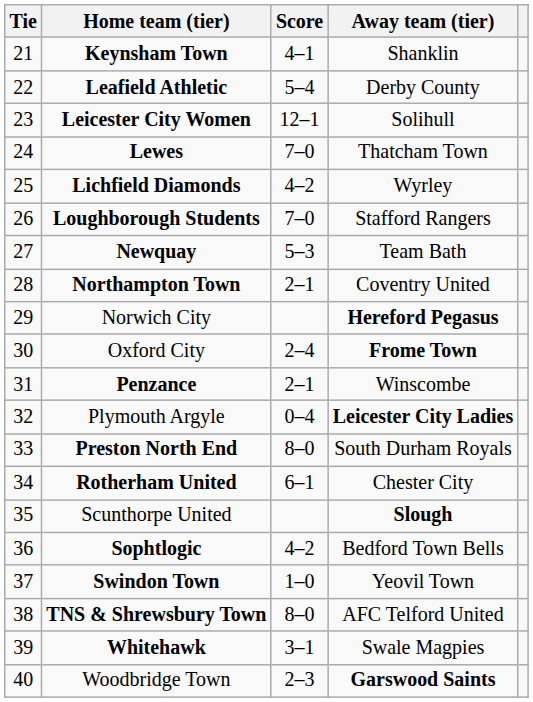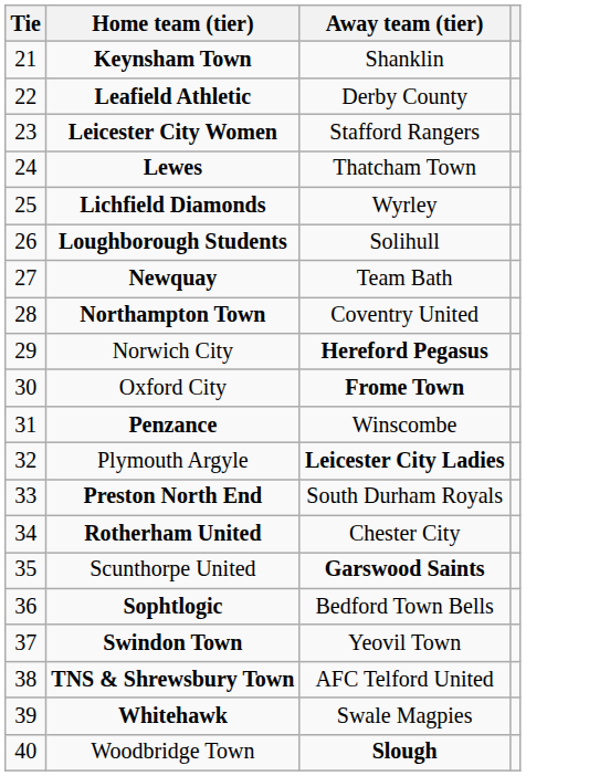- column: Score | 4–1 | 5–4 | 12–1 | 7–0 | 4–2 | 7–0 | 5–3 | 2–1 | 2–4 | 2–1 | 0–4 | 8–0 | 6–1 | 4–2 | 1–0 | 8–0 | 3–1 | 2–3
Leicester City Women | Away team (tier): Solihull -> Stafford Rangers
Loughborough Students | Away team (tier): Stafford Rangers -> Solihull
Scunthorpe United | Away team (tier): Slough -> Garswood Saints
Woodbridge Town | Away team (tier): Garswood Saints -> Slough
